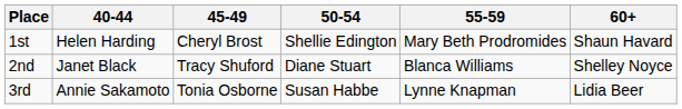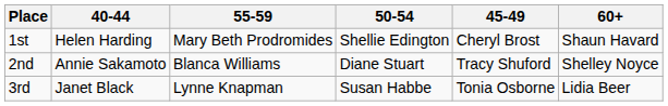columns swapped: 45-49 <-> 55-59
2nd | 40-44: Janet Black -> Annie Sakamoto
3rd | 40-44: Annie Sakamoto -> Janet Black
